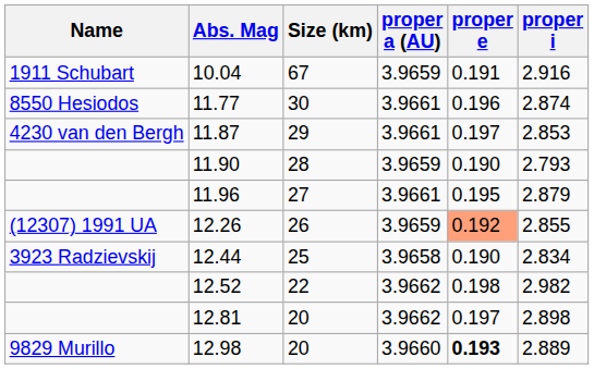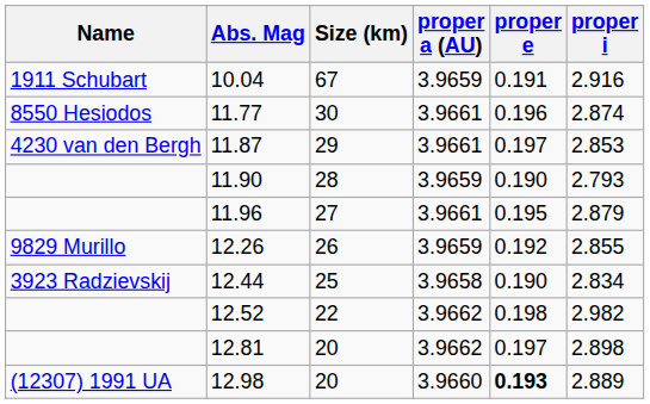12.26 | Name: (12307) 1991 UA -> 9829 Murillo
12.26 | proper e: lightsalmon background -> no background
12.98 | Name: 9829 Murillo -> (12307) 1991 UA
